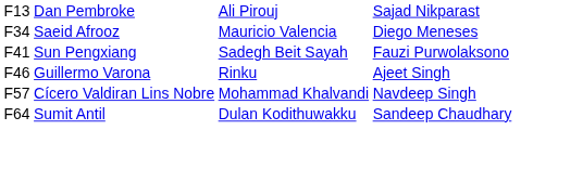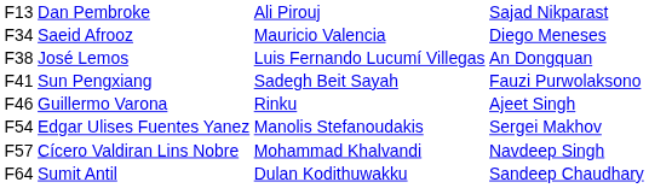+ row: F38 | José Lemos | Luis Fernando Lucumí Villegas | An Dongquan
+ row: F54 | Edgar Ulises Fuentes Yanez | Manolis Stefanoudakis | Sergei Makhov
